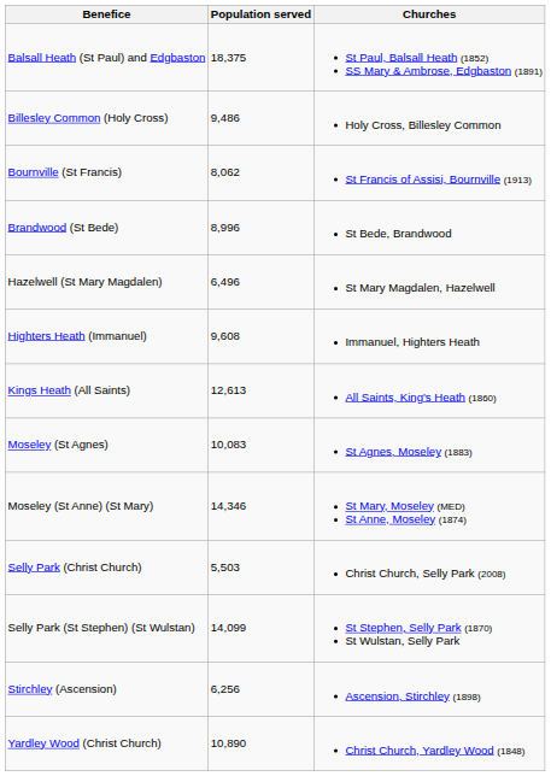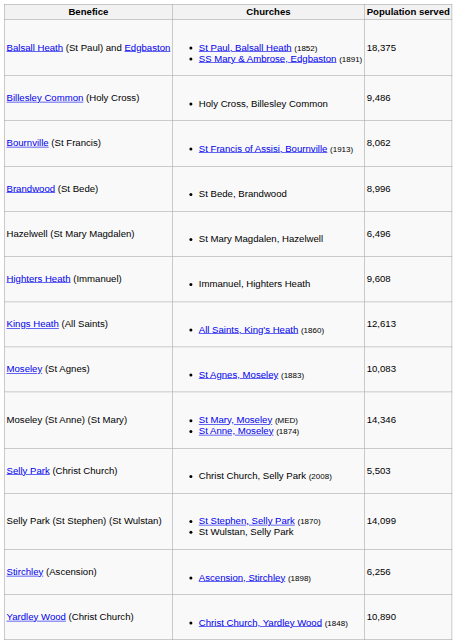columns swapped: Churches <-> Population served
